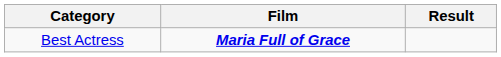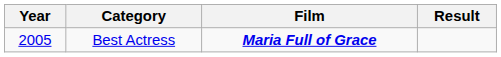+ column: Year | 2005
